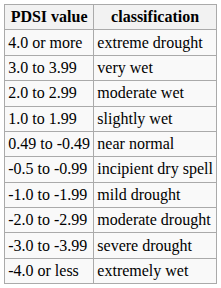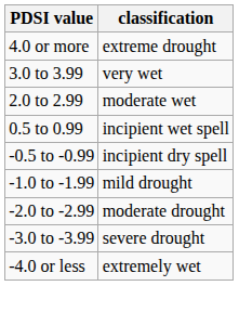- row: 1.0 to 1.99 | slightly wet
+ row: 0.5 to 0.99 | incipient wet spell
- row: 0.49 to -0.49 | near normal
